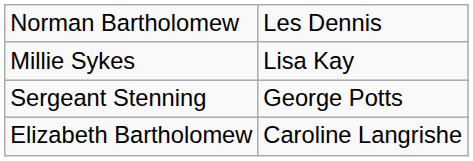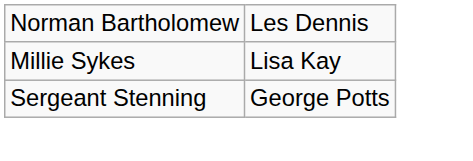- row: Elizabeth Bartholomew | Caroline Langrishe
